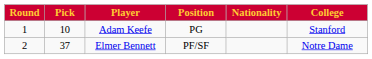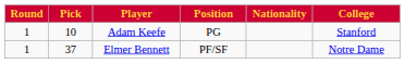Elmer Bennett | Round: 2 -> 1
